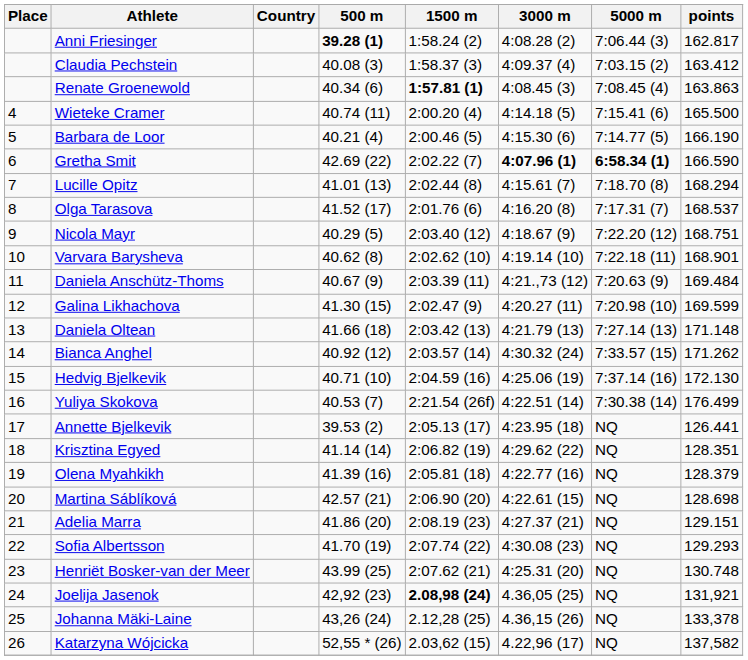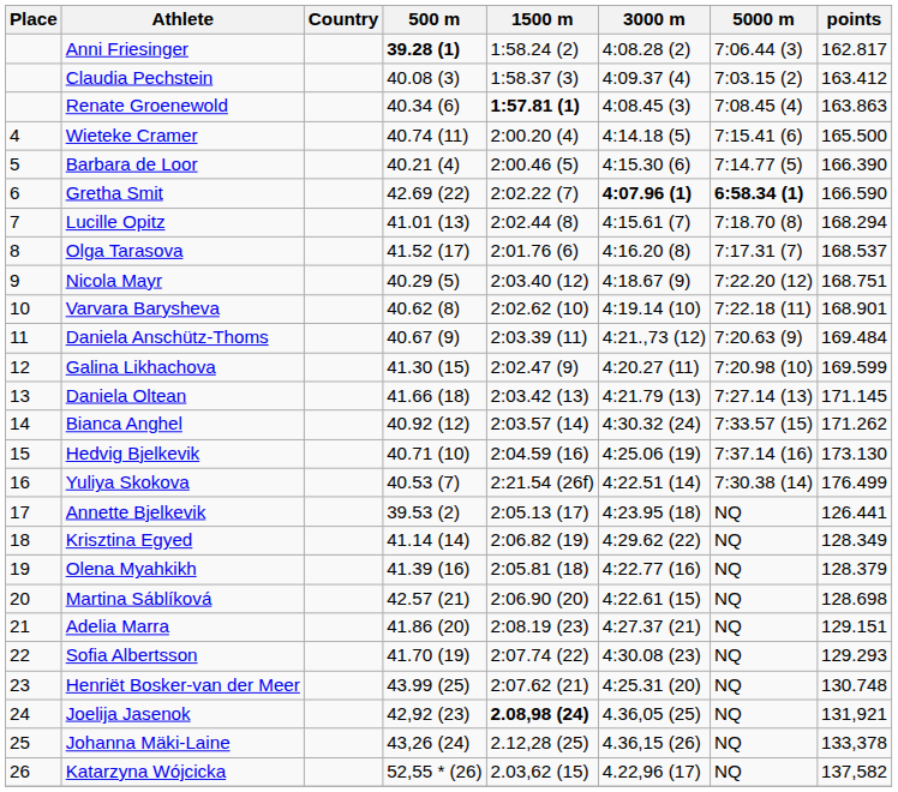Barbara de Loor | points: 166.190 -> 166.390
Daniela Oltean | points: 171.148 -> 171.145
Hedvig Bjelkevik | points: 172.130 -> 173.130
Krisztina Egyed | points: 128.351 -> 128.349
